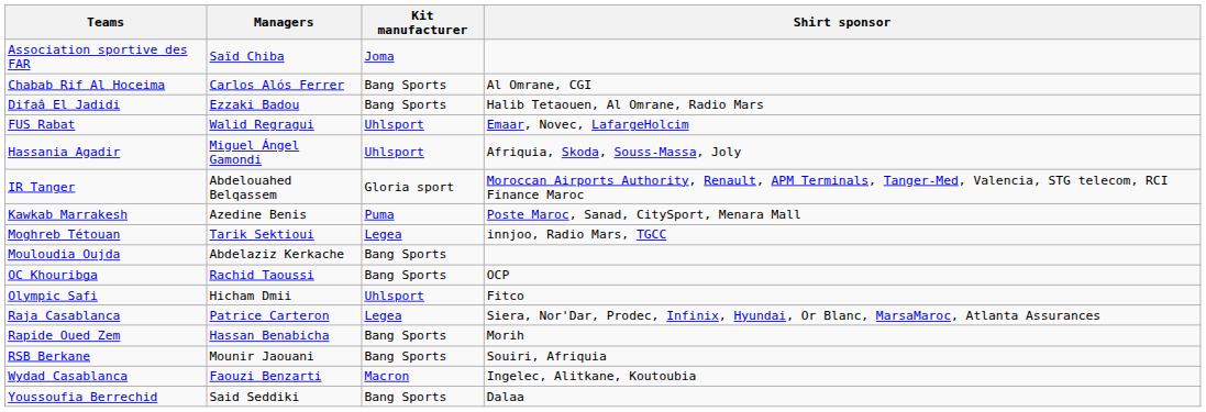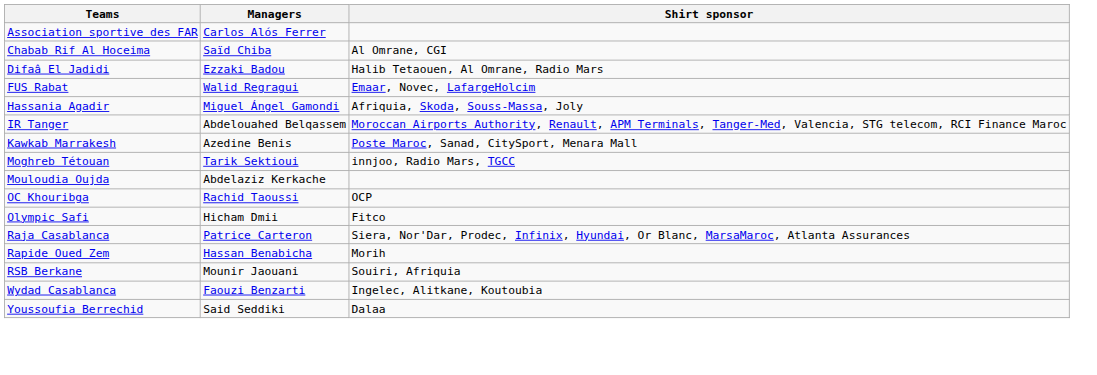- column: Kit manufacturer | Joma | Bang Sports | Bang Sports | Uhlsport | Uhlsport | Gloria sport | Puma | Legea | Bang Sports | Bang Sports | Uhlsport | Legea | Bang Sports | Bang Sports | Macron | Bang Sports
Association sportive des FAR | Managers: Saïd Chiba -> Carlos Alós Ferrer
Chabab Rif Al Hoceima | Managers: Carlos Alós Ferrer -> Saïd Chiba
